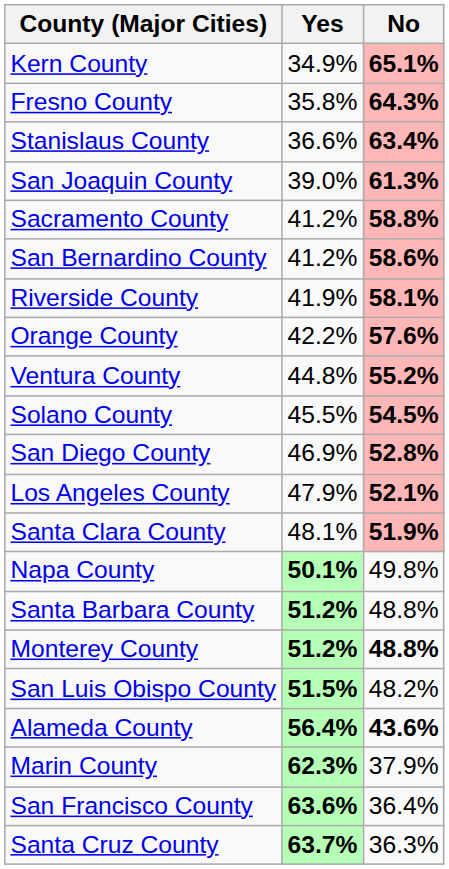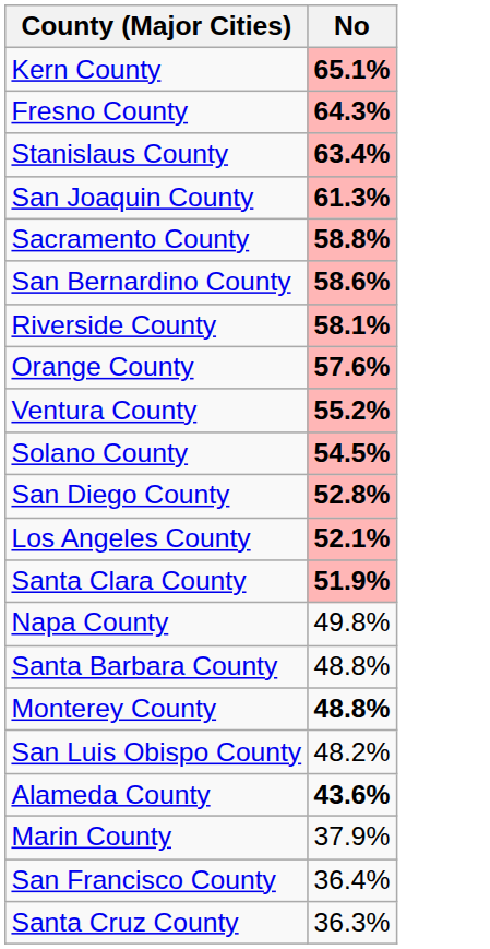- column: Yes | 34.9% | 35.8% | 36.6% | 39.0% | 41.2% | 41.2% | 41.9% | 42.2% | 44.8% | 45.5% | 46.9% | 47.9% | 48.1% | 50.1% | 51.2% | 51.2% | 51.5% | 56.4% | 62.3% | 63.6% | 63.7%
